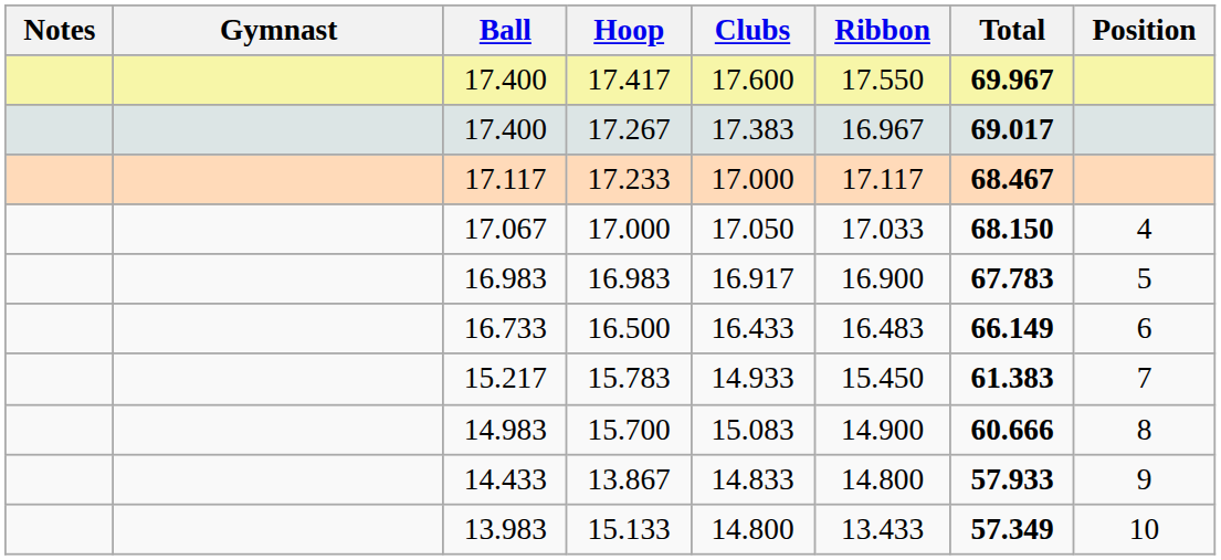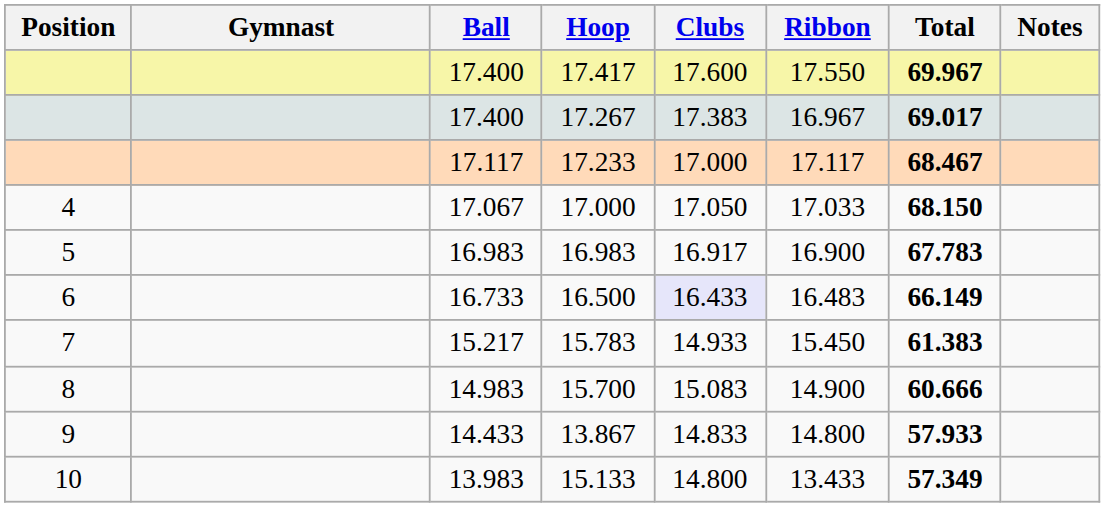columns swapped: Position <-> Notes
16.500 | Clubs: no background -> lavender background
